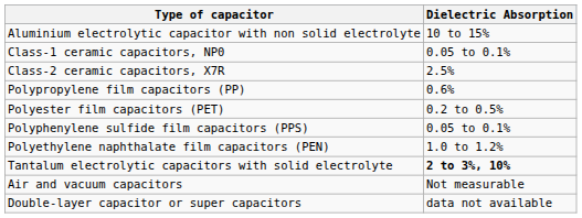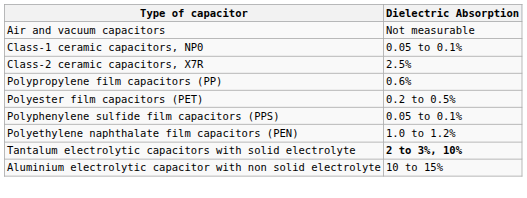rows swapped: Air and vacuum capacitors <-> Aluminium electrolytic capacitor with non solid electrolyte
- row: Double-layer capacitor or super capacitors | data not available
